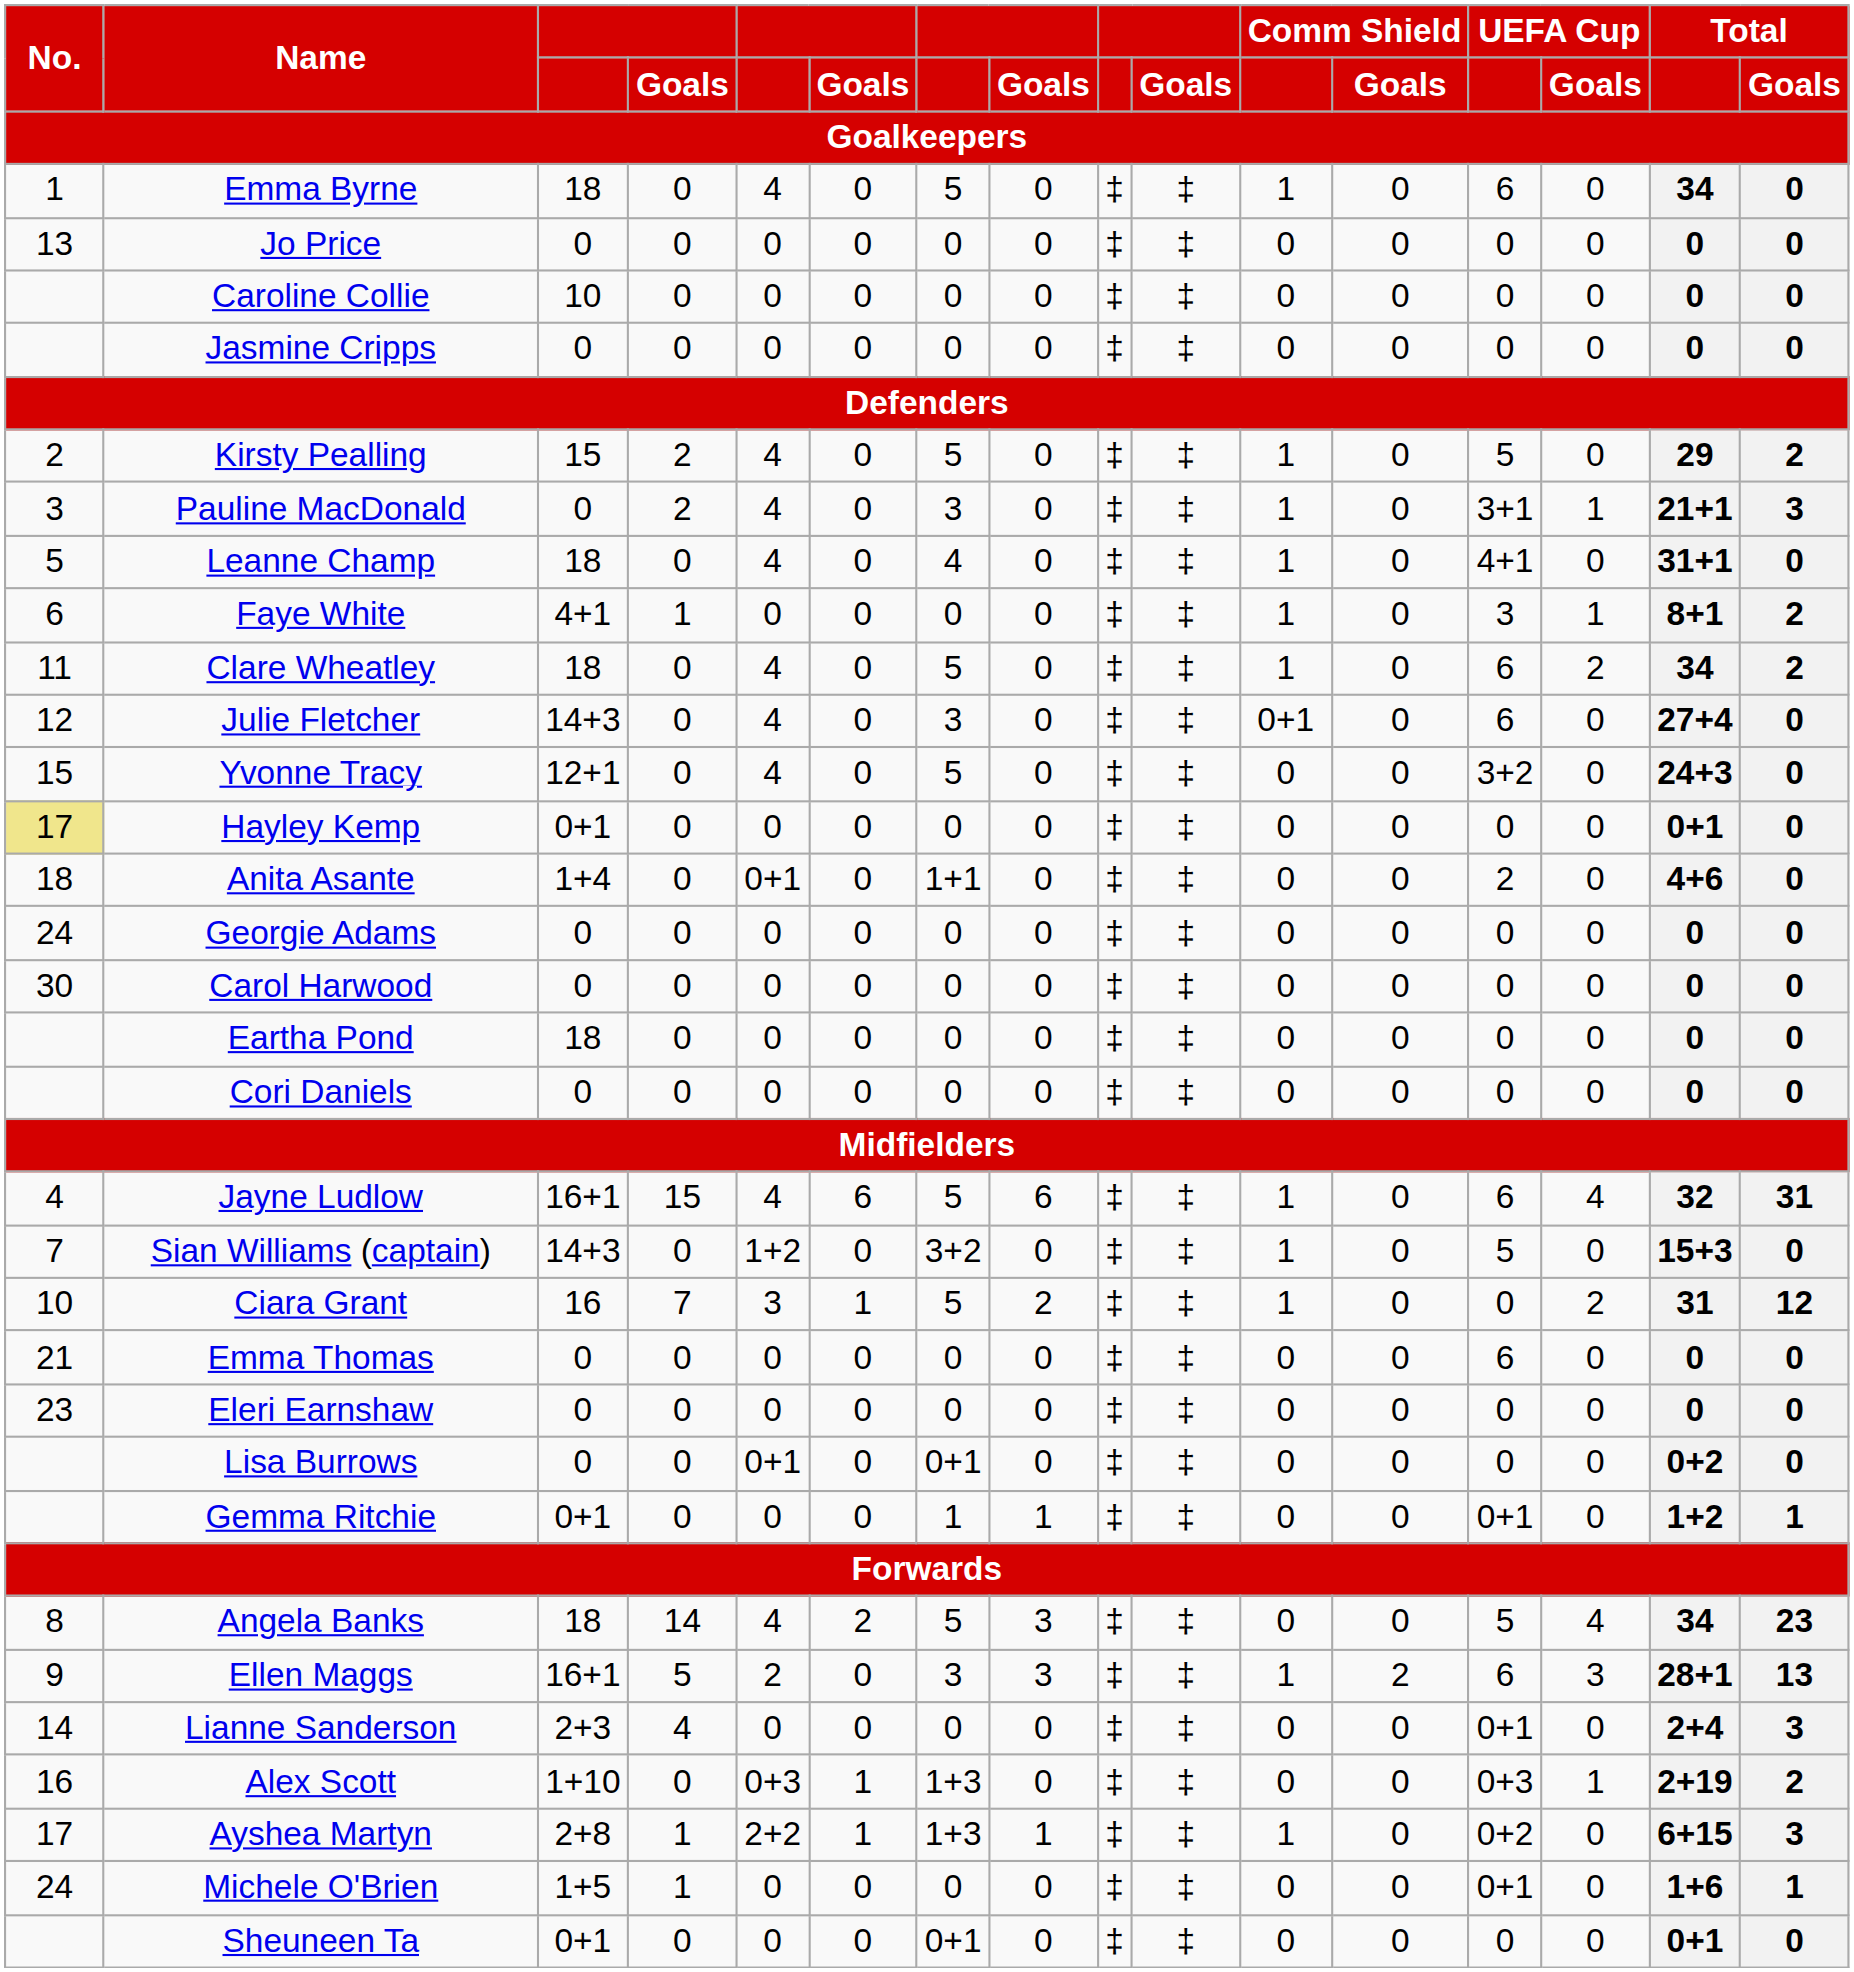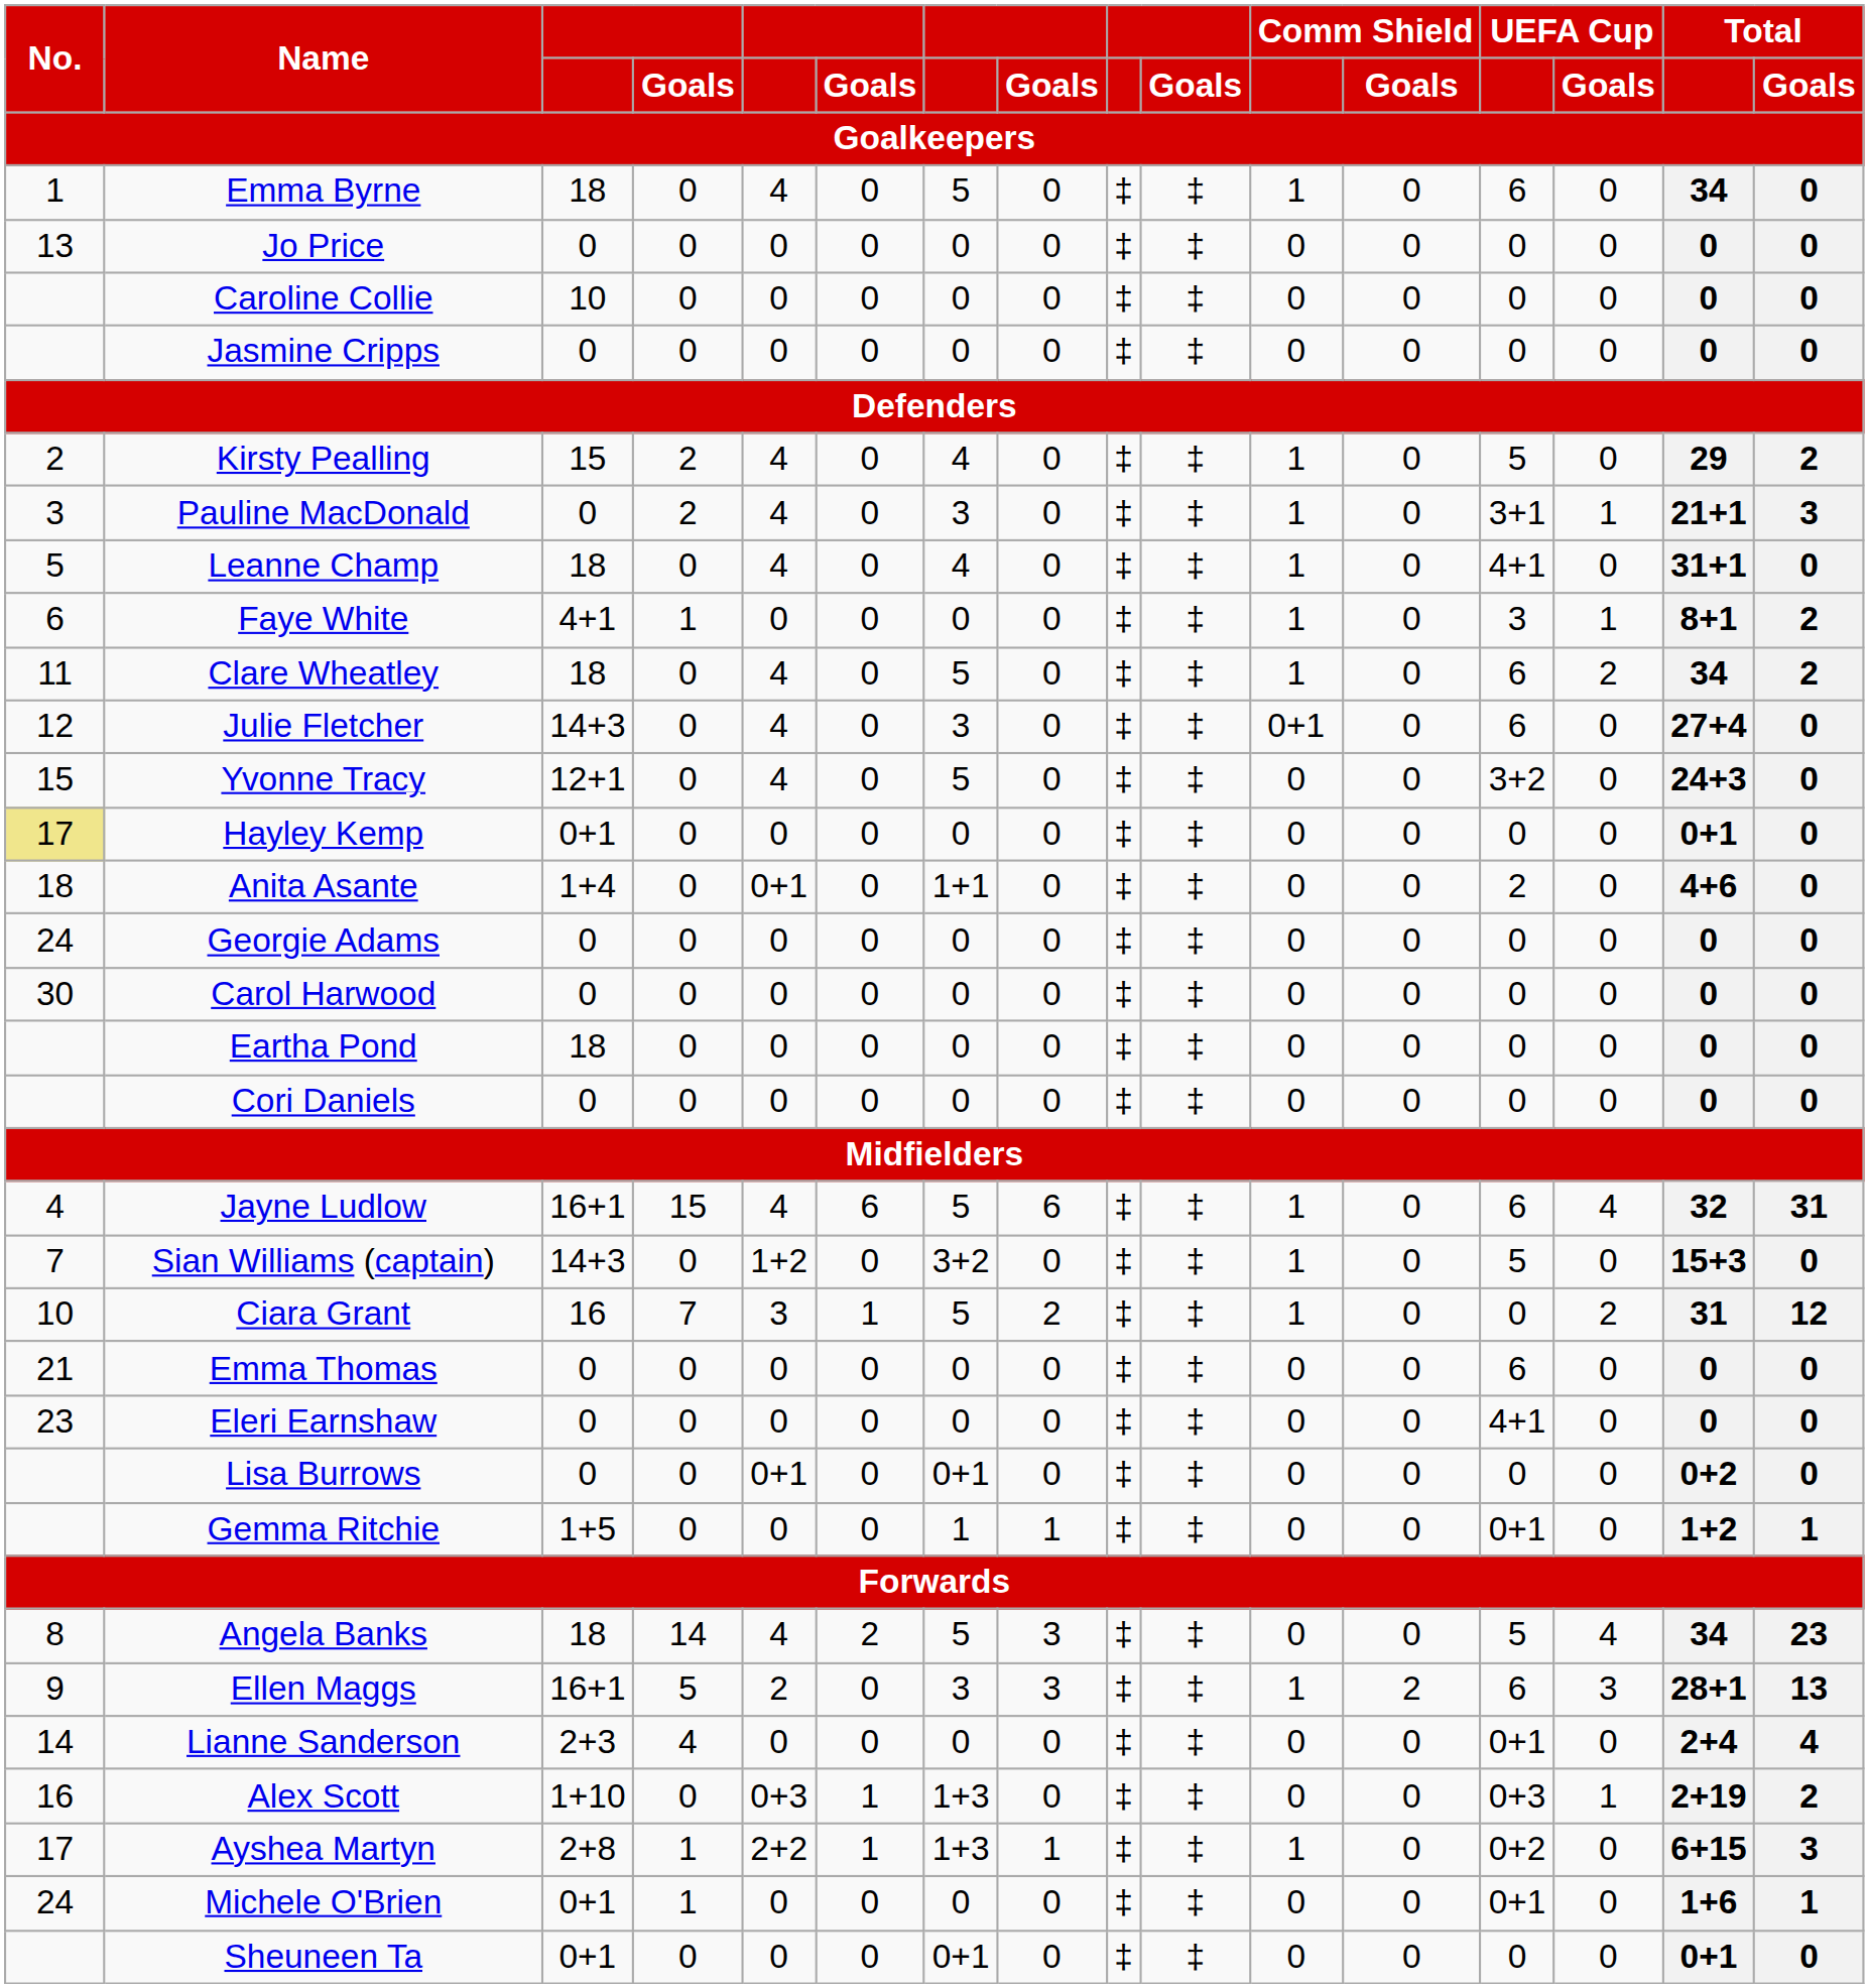Kirsty Pealling | column 7: 5 -> 4
Eleri Earnshaw | UEFA Cup: 0 -> 4+1
Gemma Ritchie | column 3: 0+1 -> 1+5
Lianne Sanderson | Total / Goals: 3 -> 4
Michele O'Brien | column 3: 1+5 -> 0+1
